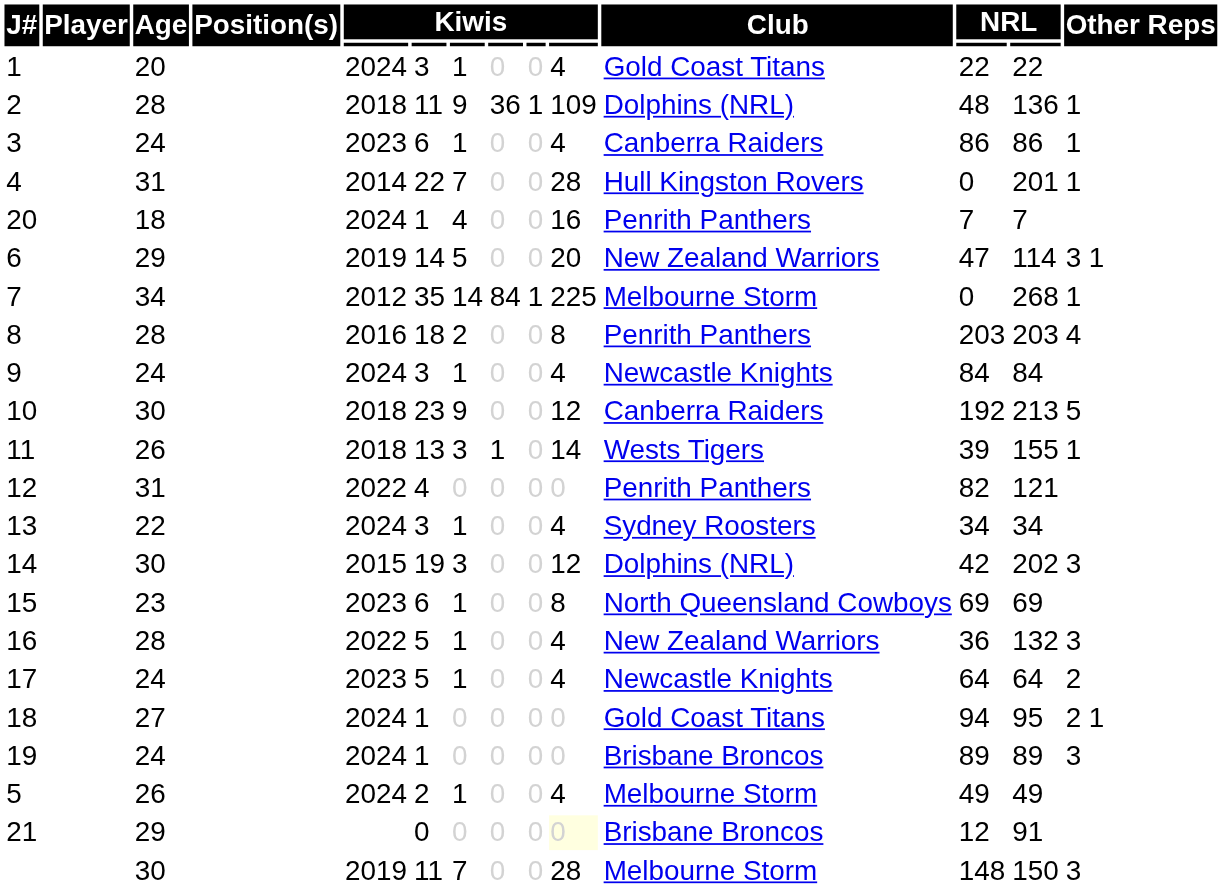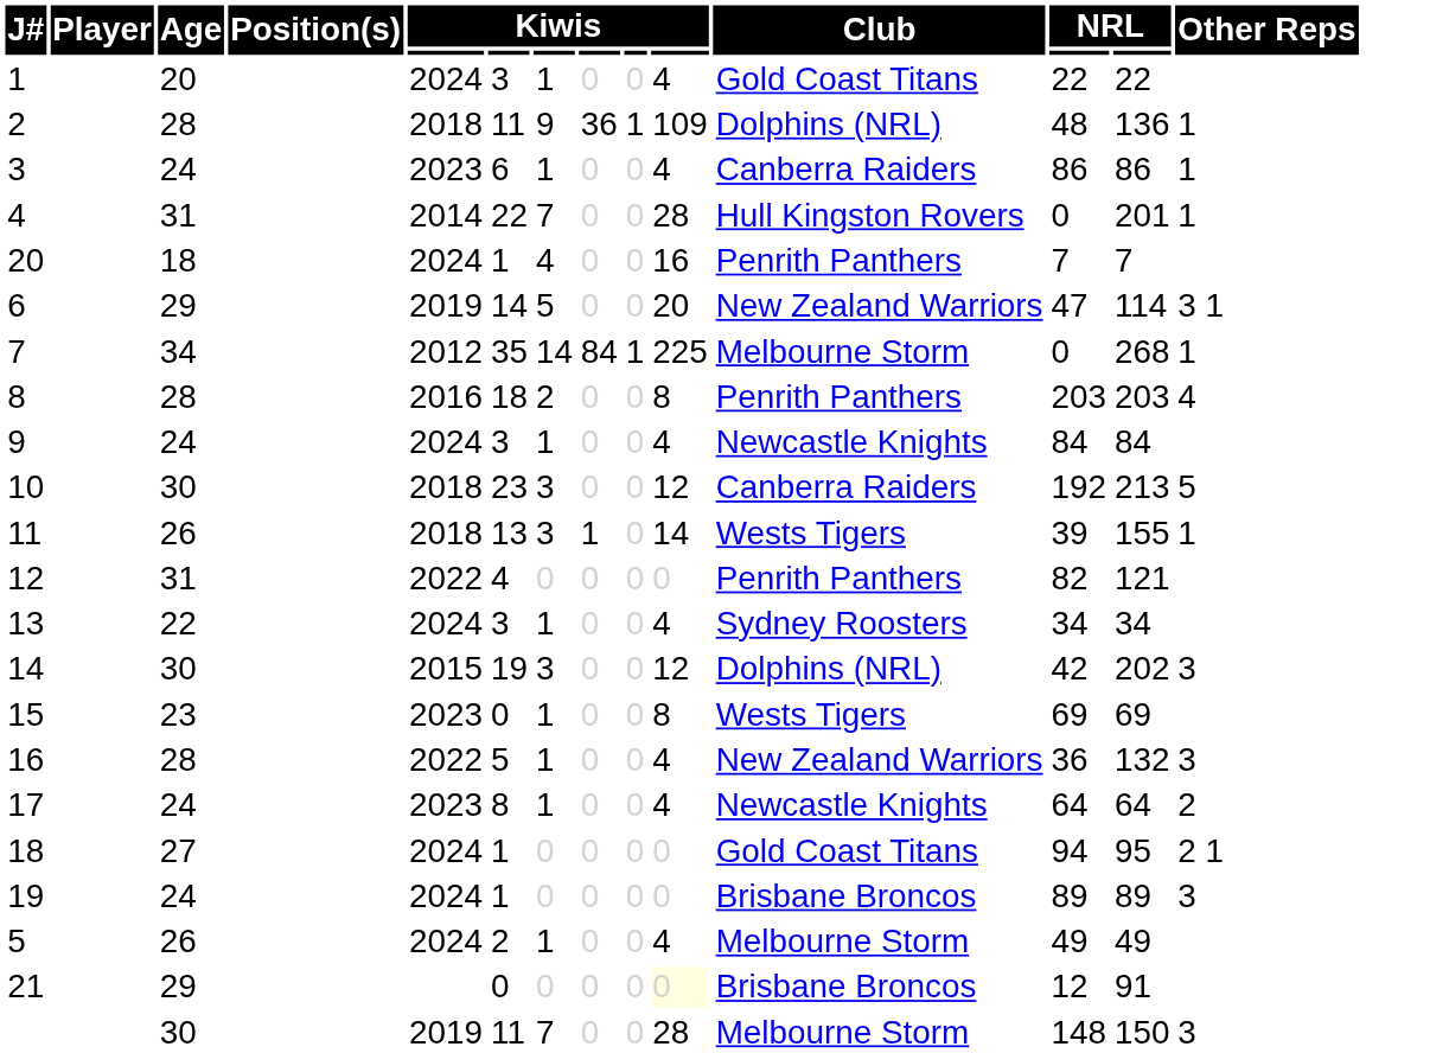10 | column 7: 9 -> 3
15 | column 6: 6 -> 0
15 | Club: North Queensland Cowboys -> Wests Tigers
17 | column 6: 5 -> 8
